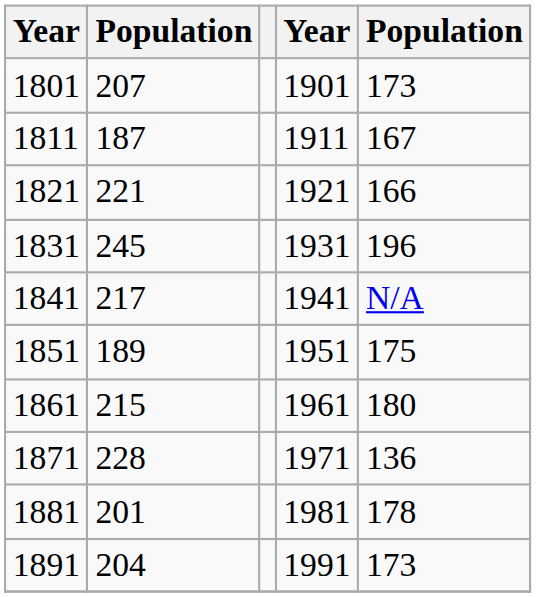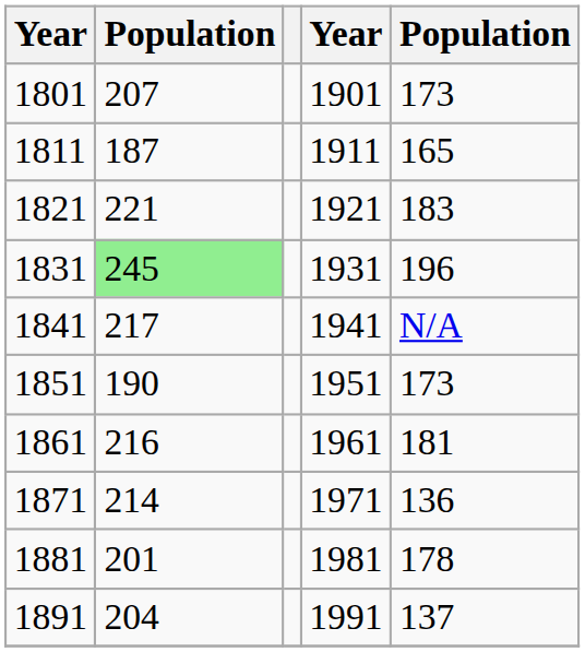1811 | column 5: 167 -> 165
1821 | column 5: 166 -> 183
1831 | column 2: no background -> lightgreen background
1851 | column 2: 189 -> 190
1851 | column 5: 175 -> 173
1861 | column 2: 215 -> 216
1861 | column 5: 180 -> 181
1871 | column 2: 228 -> 214
1891 | column 5: 173 -> 137
